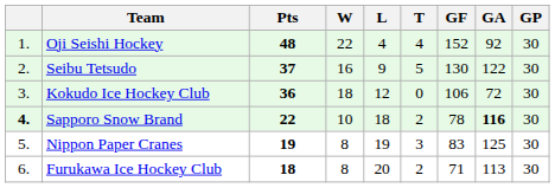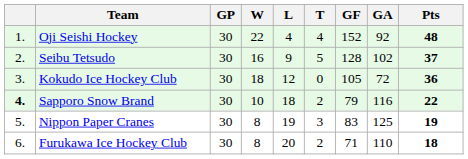columns swapped: GP <-> Pts
Seibu Tetsudo | GF: 130 -> 128
Seibu Tetsudo | GA: 122 -> 102
Kokudo Ice Hockey Club | GF: 106 -> 105
Sapporo Snow Brand | GF: 78 -> 79
Sapporo Snow Brand | GA: bold -> normal
Furukawa Ice Hockey Club | GA: 113 -> 110
